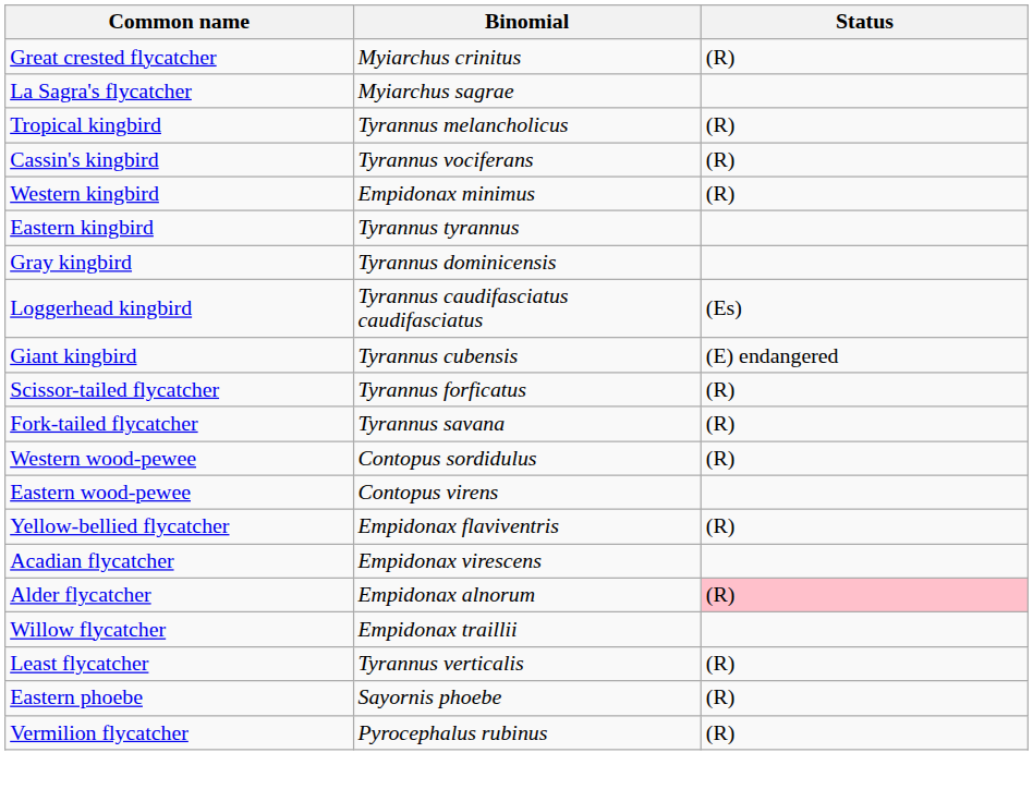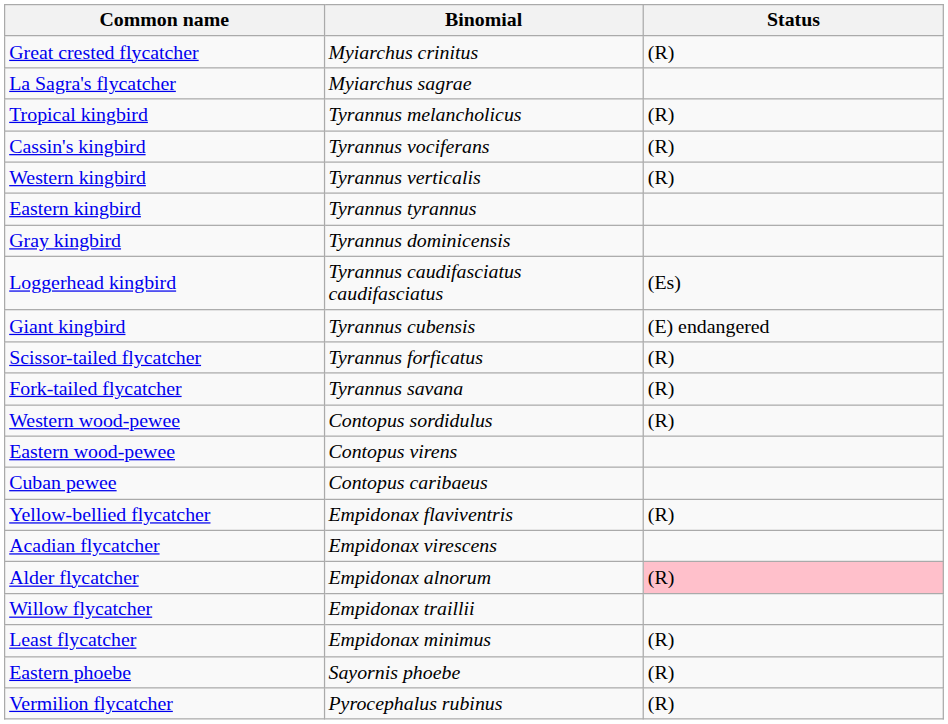Western kingbird | Binomial: Empidonax minimus -> Tyrannus verticalis
+ row: Cuban pewee | Contopus caribaeus
Least flycatcher | Binomial: Tyrannus verticalis -> Empidonax minimus
